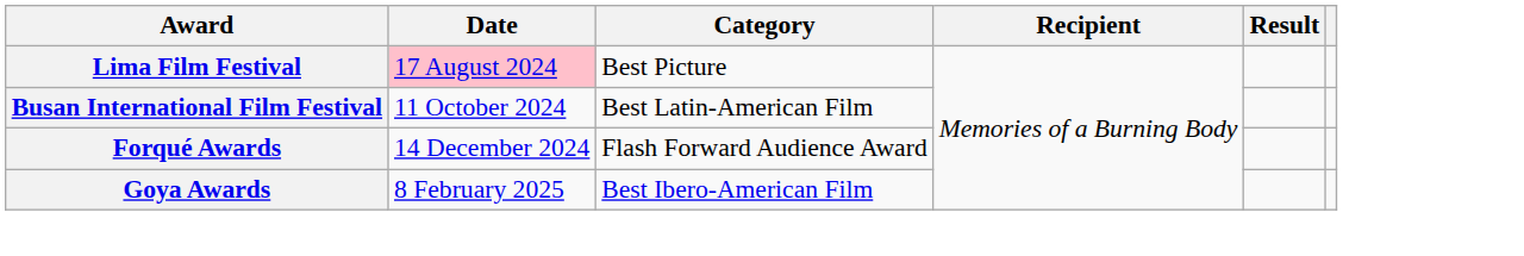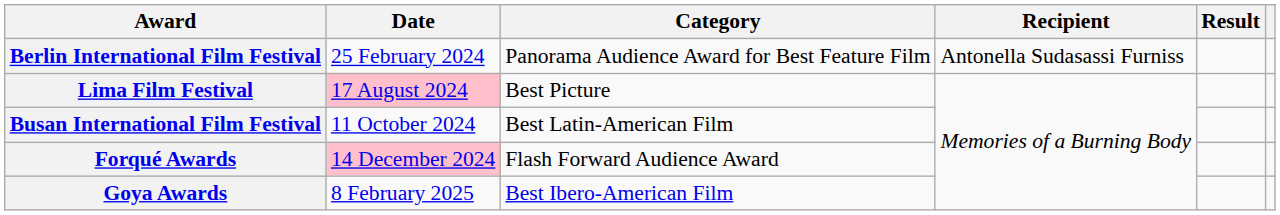+ row: Berlin International Film Festival | 25 February 2024 | Panorama Audience Award for Best Feature Film | Antonella Sudasassi Furniss
Forqué Awards | Date: no background -> pink background
